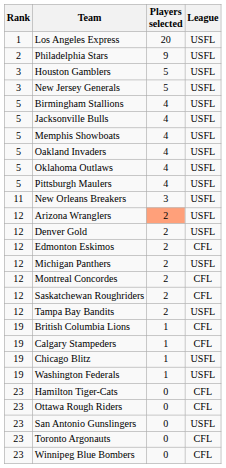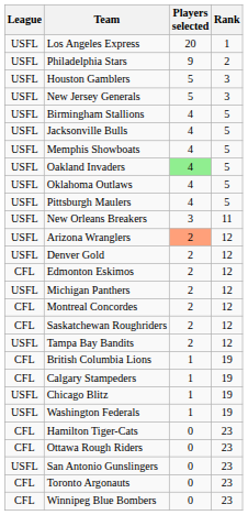columns swapped: Rank <-> League
Oakland Invaders | Players selected: no background -> lightgreen background
